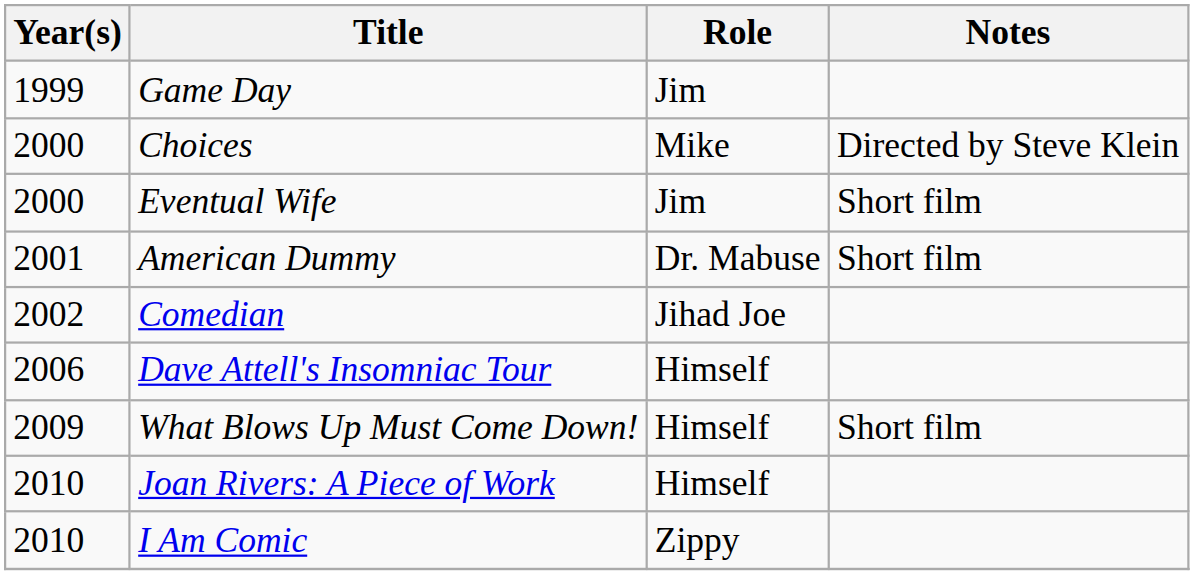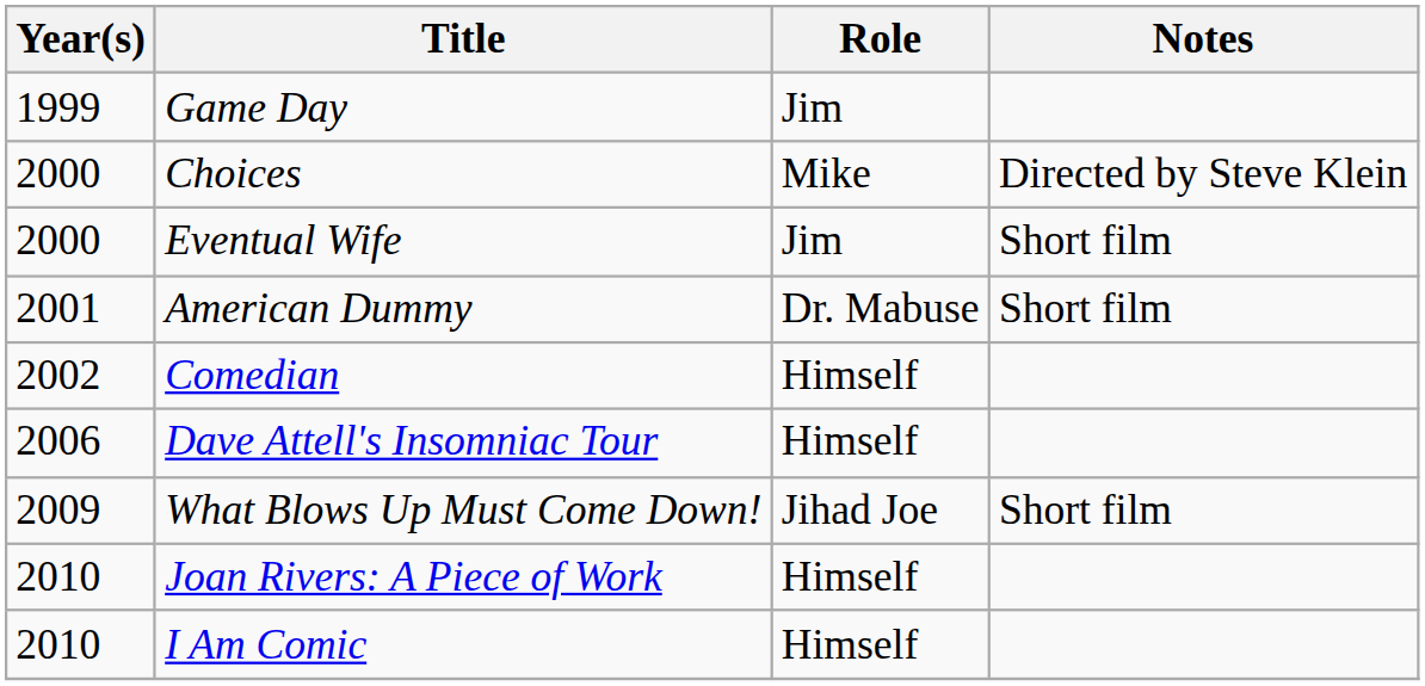Comedian | Role: Jihad Joe -> Himself
What Blows Up Must Come Down! | Role: Himself -> Jihad Joe
I Am Comic | Role: Zippy -> Himself
